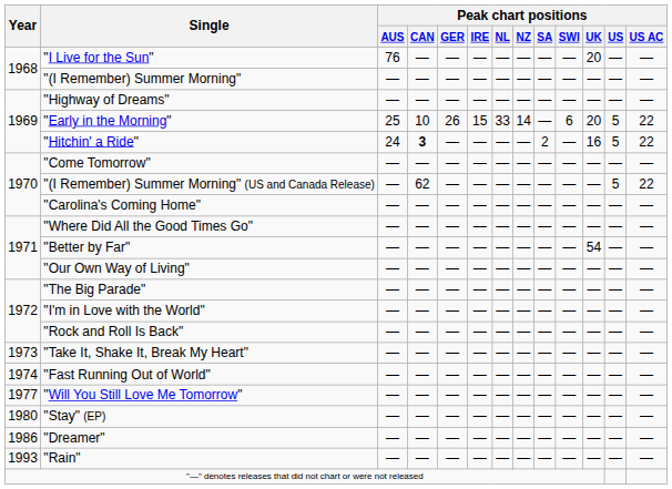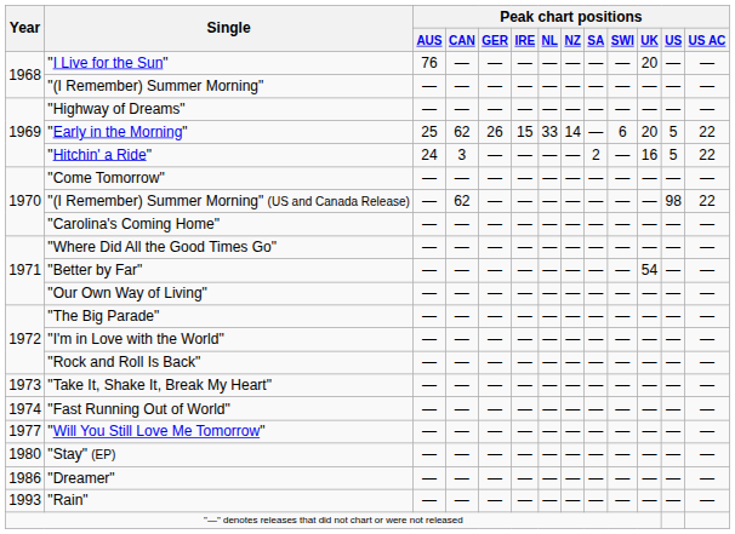"Early in the Morning" | Peak chart positions / CAN: 10 -> 62
"Hitchin' a Ride" | Peak chart positions / CAN: bold -> normal
"(I Remember) Summer Morning" (US and Canada Release) | Peak chart positions / US: 5 -> 98
